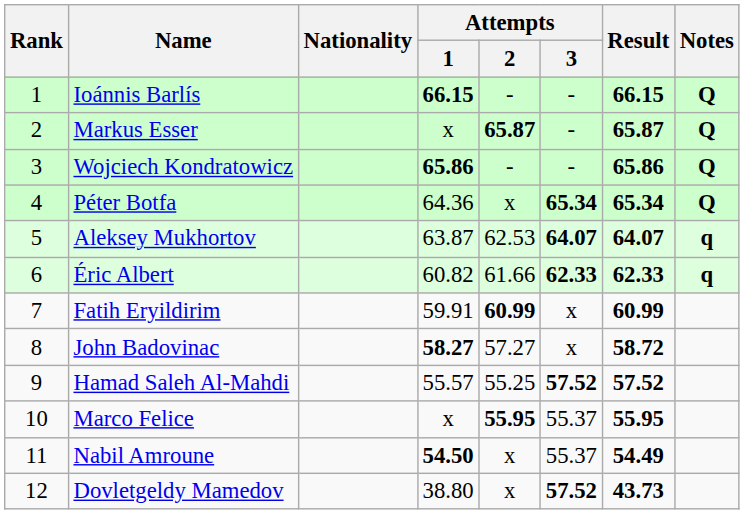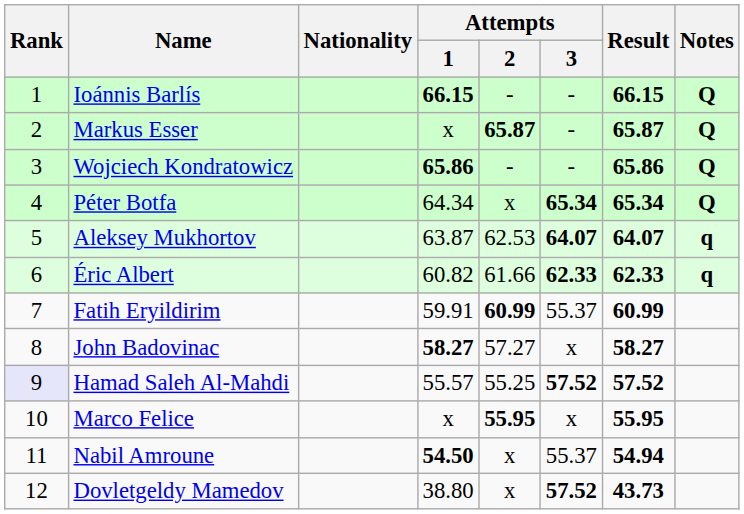Péter Botfa | Attempts / 1: 64.36 -> 64.34
Fatih Eryildirim | Attempts / 3: x -> 55.37
John Badovinac | Result: 58.72 -> 58.27
Hamad Saleh Al-Mahdi | Rank: no background -> lavender background
Marco Felice | Attempts / 3: 55.37 -> x
Nabil Amroune | Result: 54.49 -> 54.94
